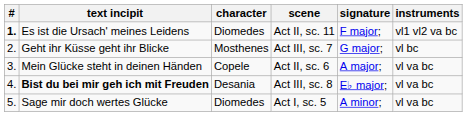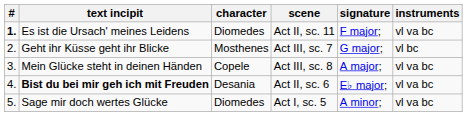Es ist die Ursach' meines Leidens | instruments: vl1 vl2 va bc -> vl va bc
Mein Glücke steht in deinen Händen | scene: Act II, sc. 6 -> Act III, sc. 8
Bist du bei mir geh ich mit Freuden | scene: Act III, sc. 8 -> Act II, sc. 6
